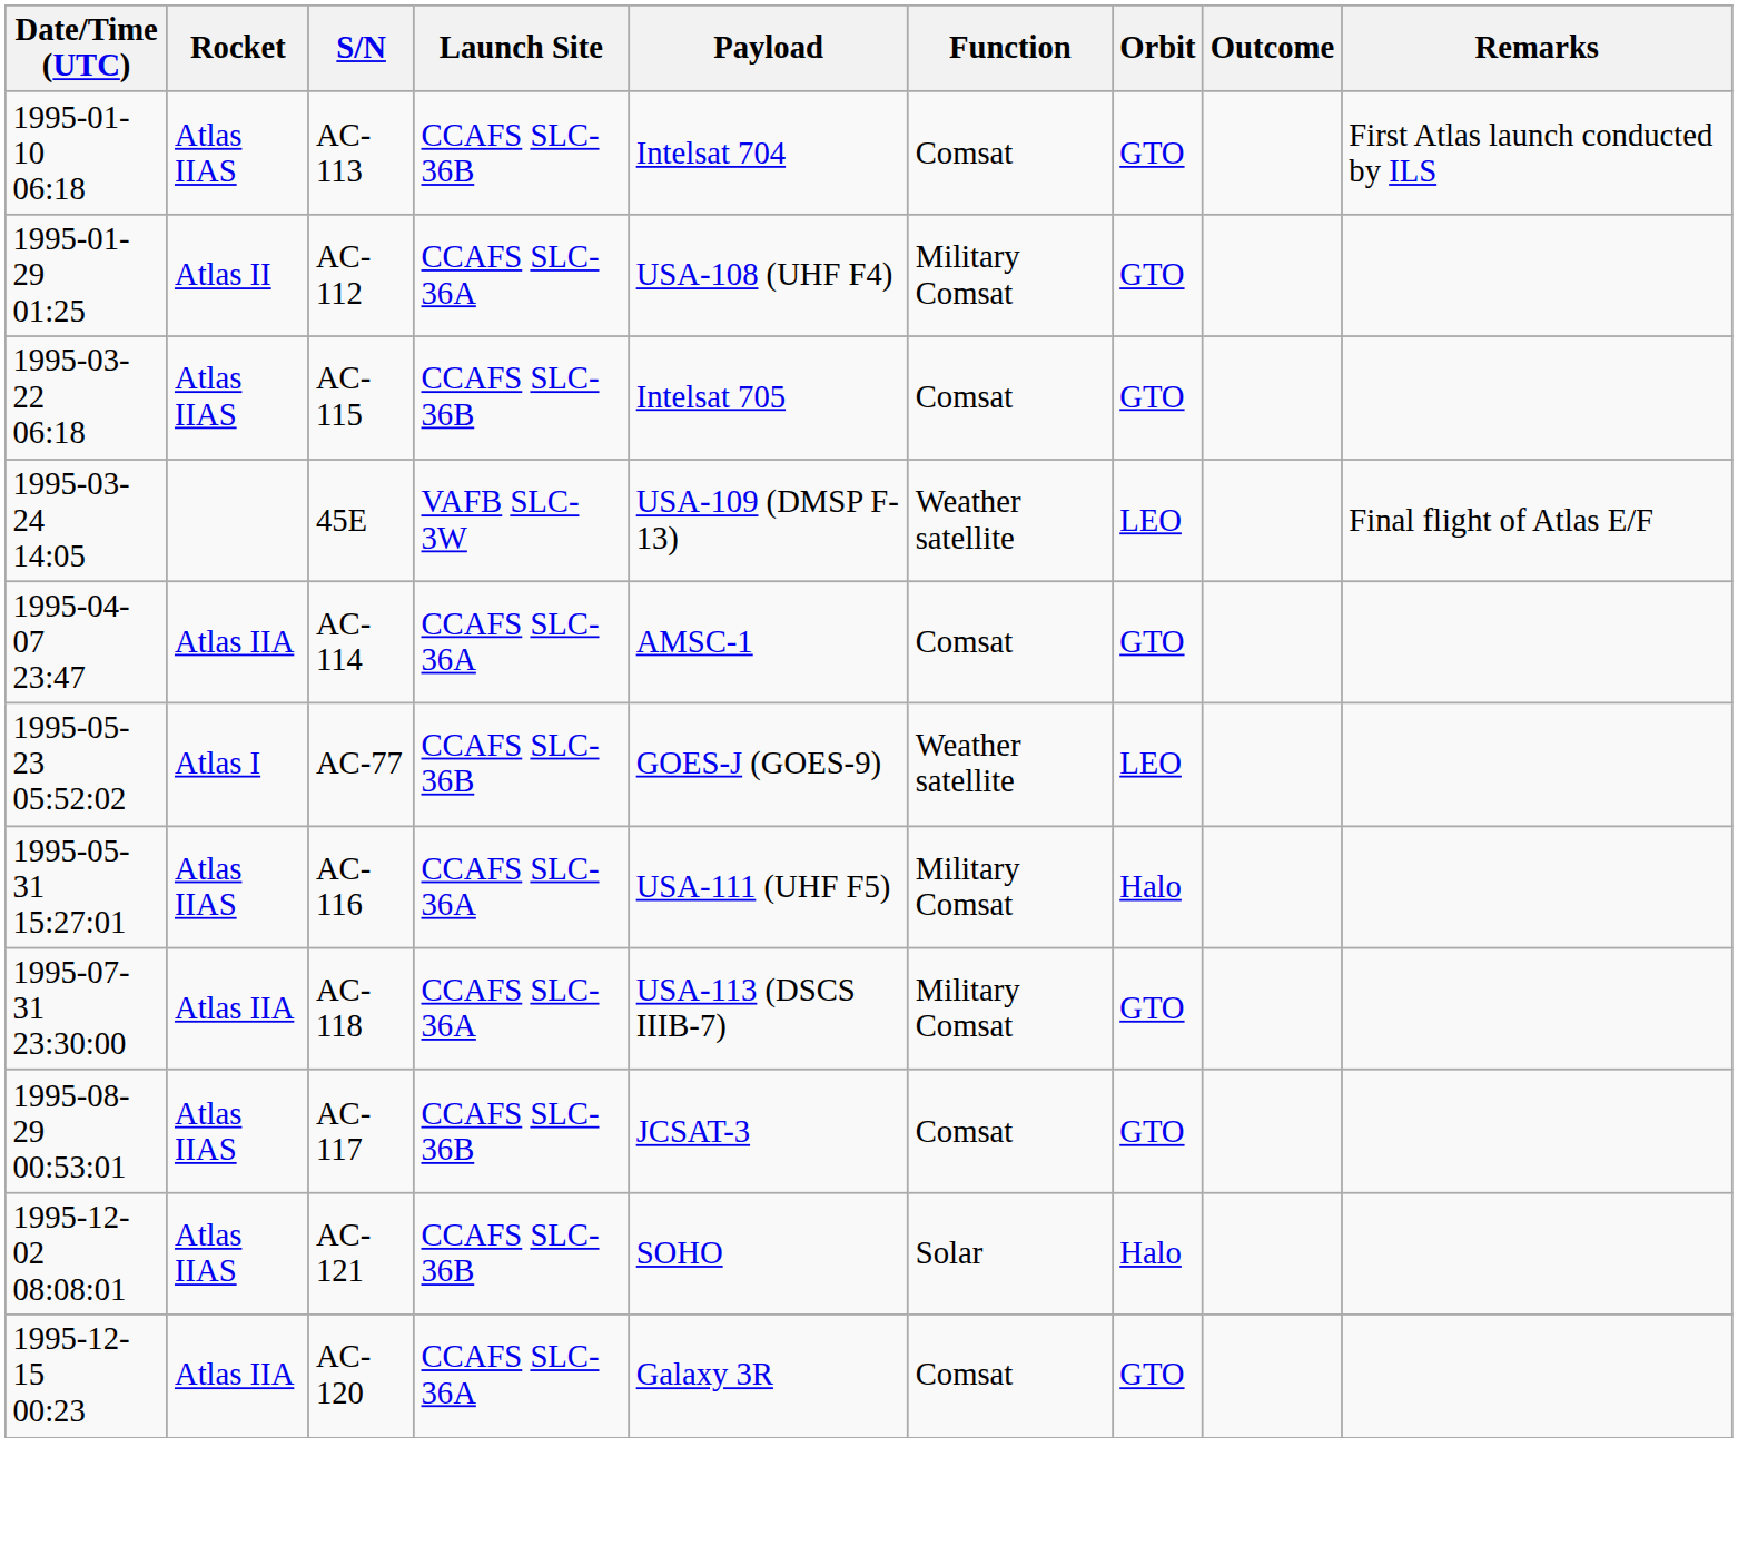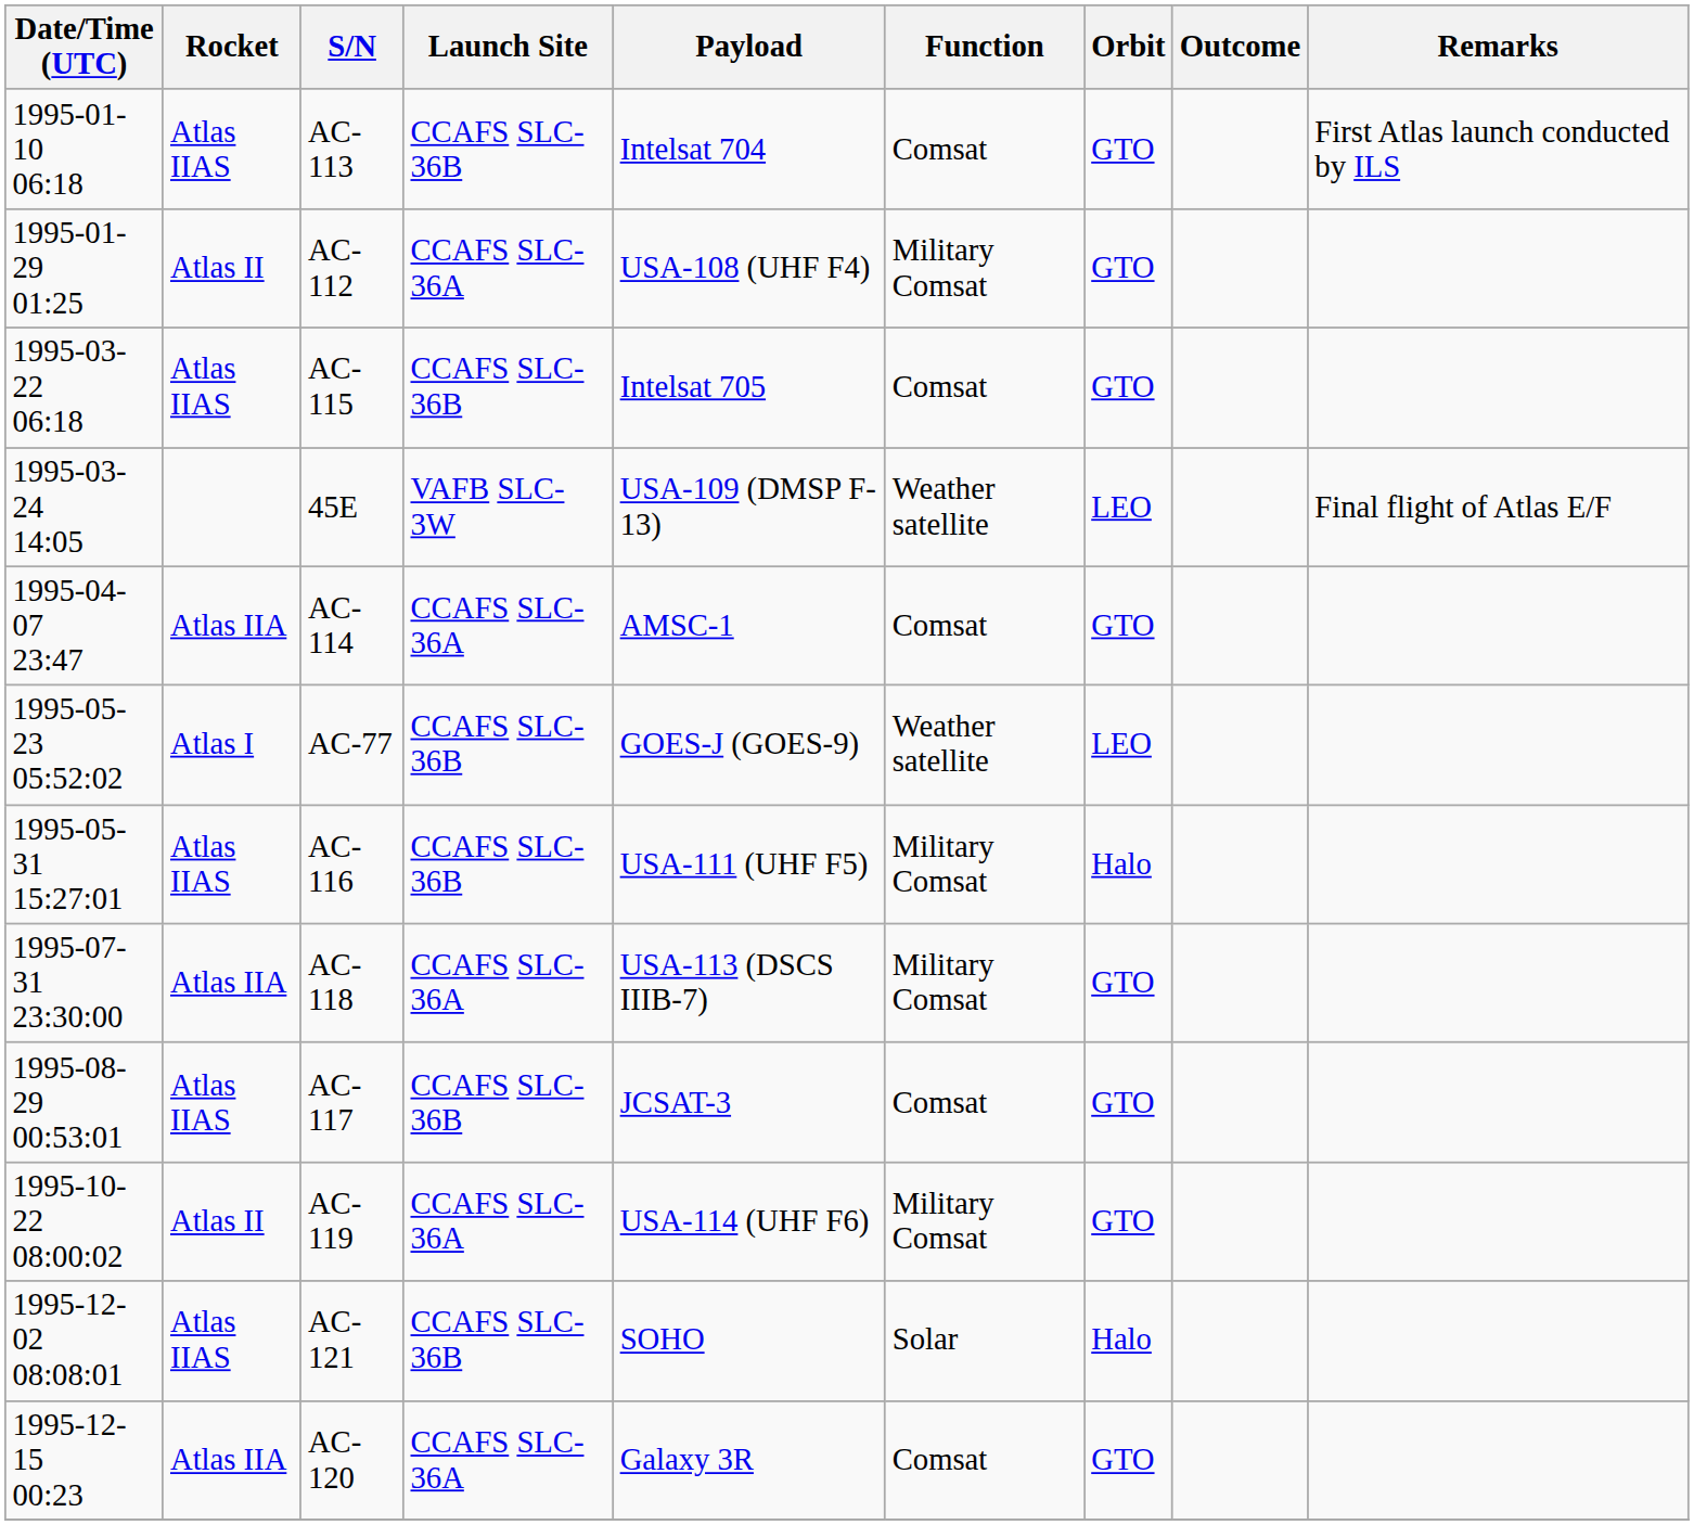AC-116 | Launch Site: CCAFS SLC-36A -> CCAFS SLC-36B
+ row: 1995-10-22 08:00:02 | Atlas II | AC-119 | CCAFS SLC-36A | USA-114 (UHF F6) | Military Comsat | GTO
